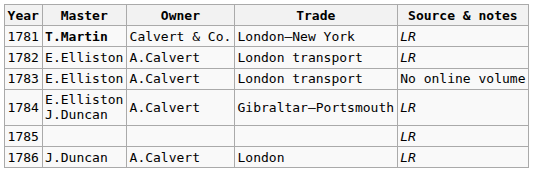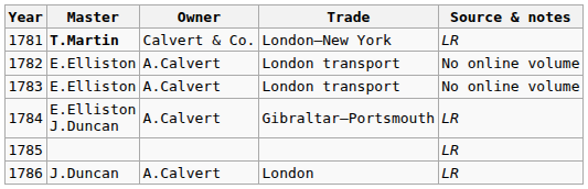1782 | Source & notes: LR -> No online volume
